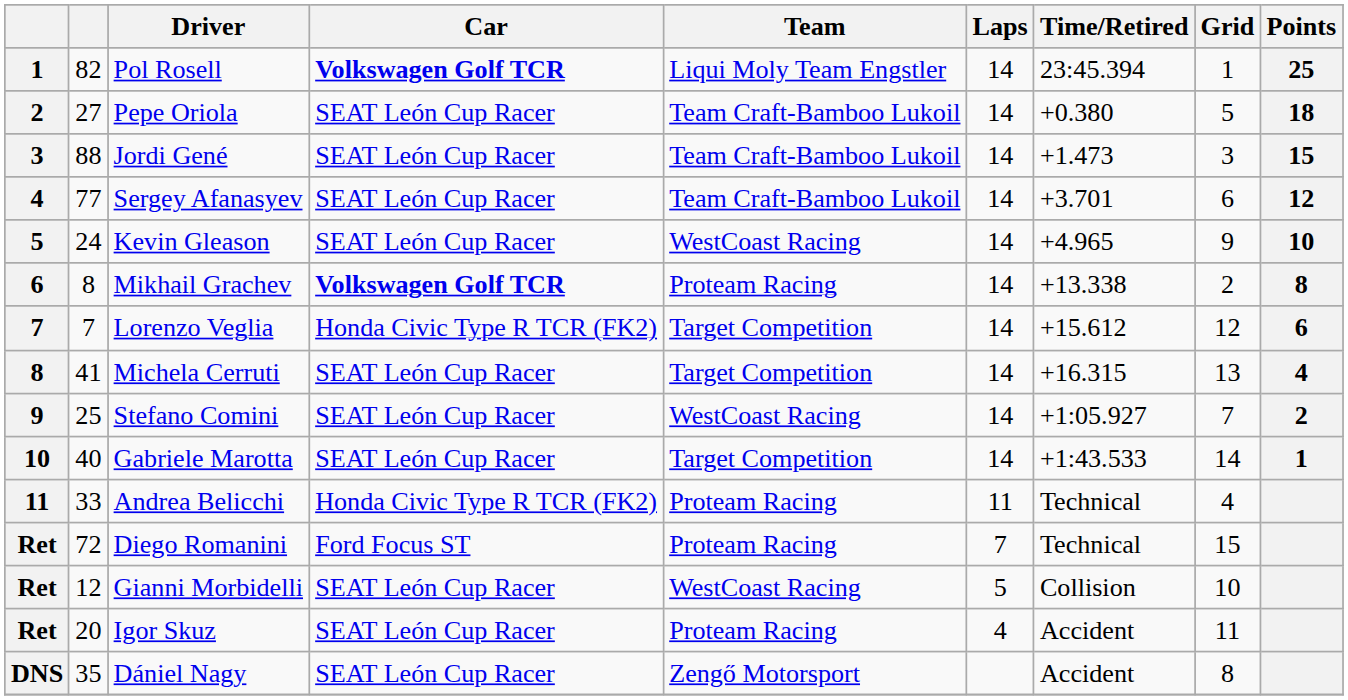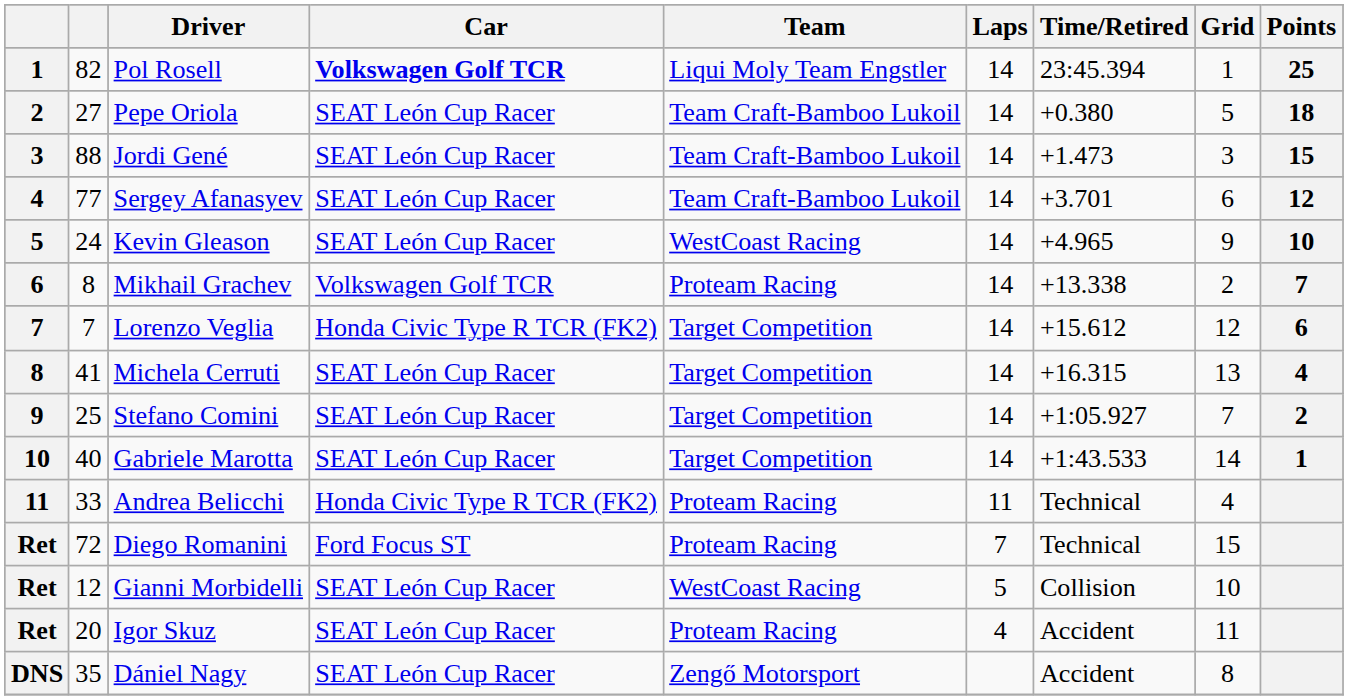Mikhail Grachev | Car: bold -> normal
Mikhail Grachev | Points: 8 -> 7
Stefano Comini | Team: WestCoast Racing -> Target Competition
